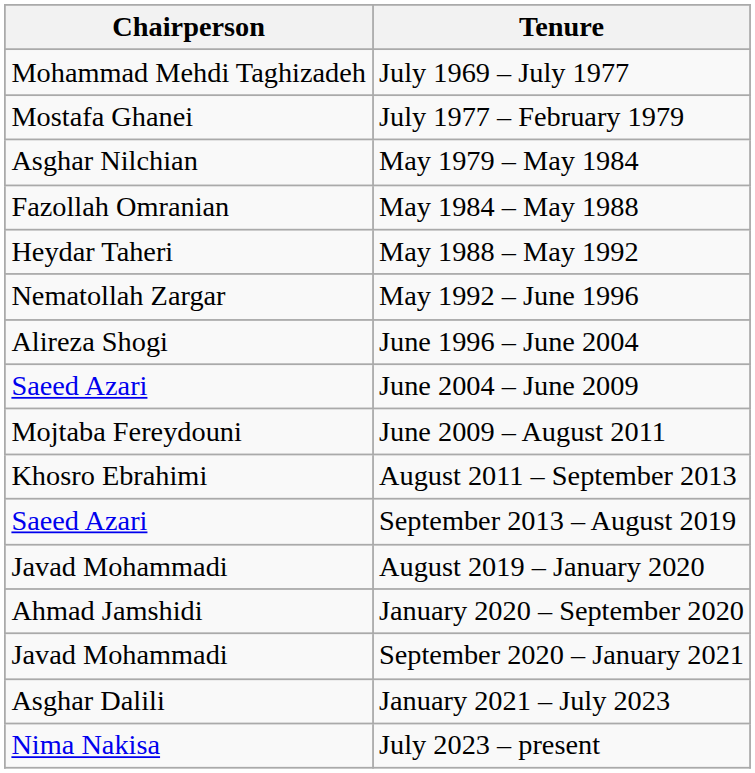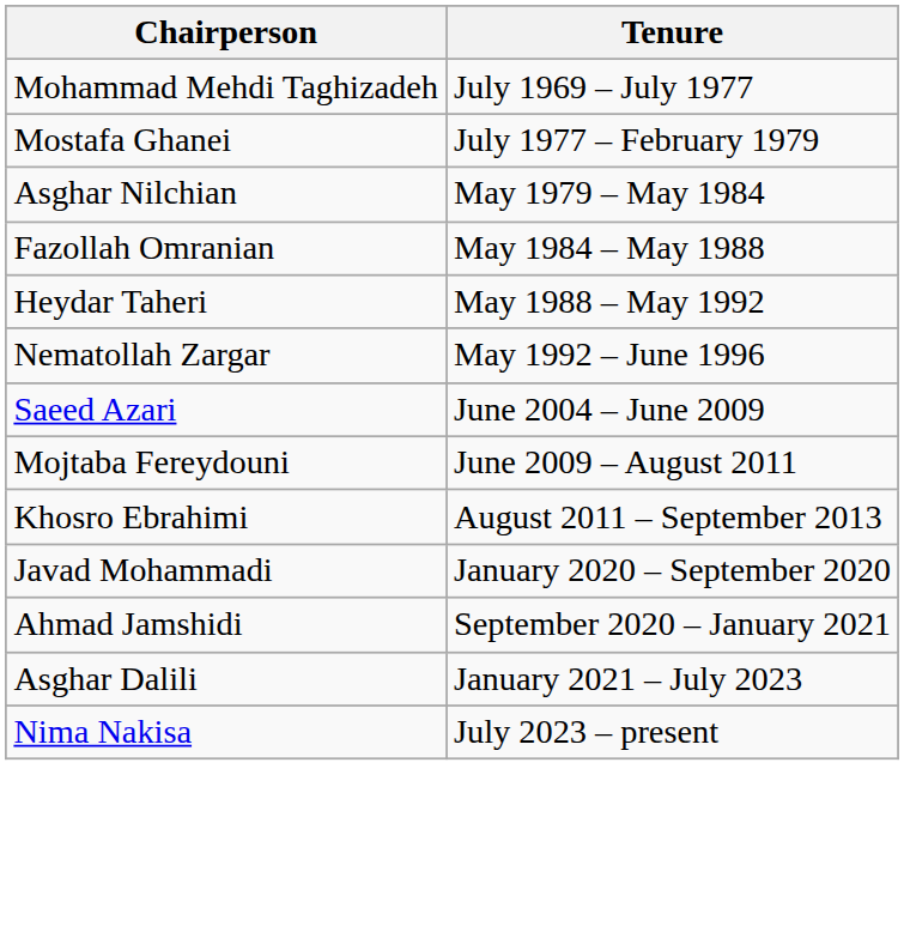- row: Alireza Shogi | June 1996 – June 2004
- row: Saeed Azari | September 2013 – August 2019
- row: Javad Mohammadi | August 2019 – January 2020
January 2020 – September 2020 | Chairperson: Ahmad Jamshidi -> Javad Mohammadi
September 2020 – January 2021 | Chairperson: Javad Mohammadi -> Ahmad Jamshidi
